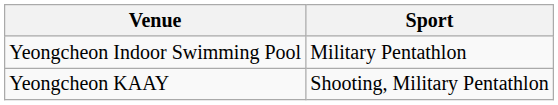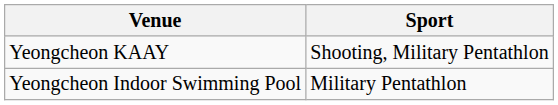rows swapped: Yeongcheon KAAY <-> Yeongcheon Indoor Swimming Pool
